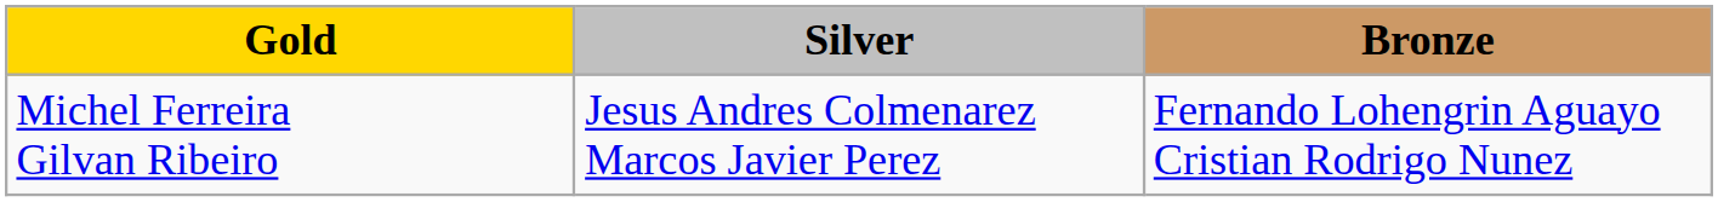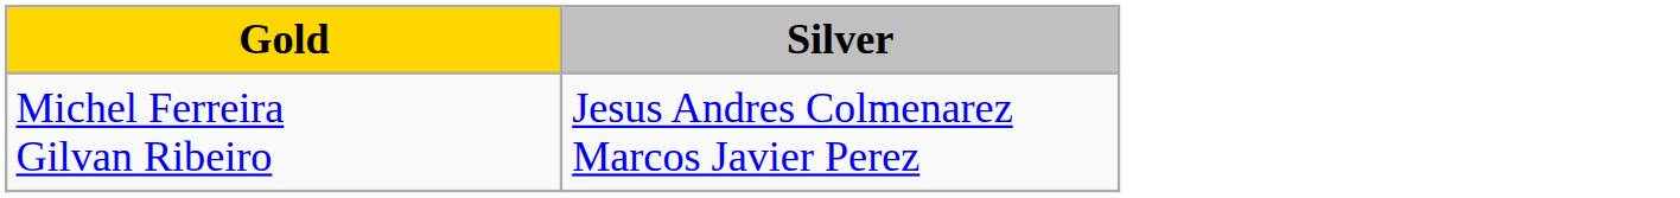- column: Bronze | Fernando Lohengrin Aguayo Cristian Rodrigo Nunez
